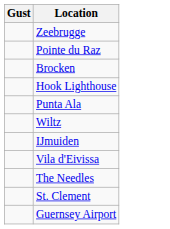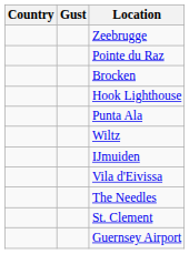+ column: Country
